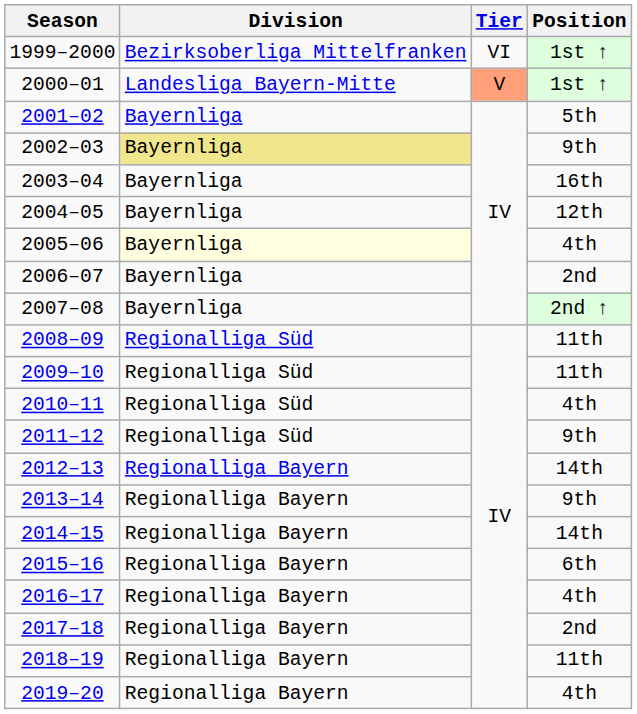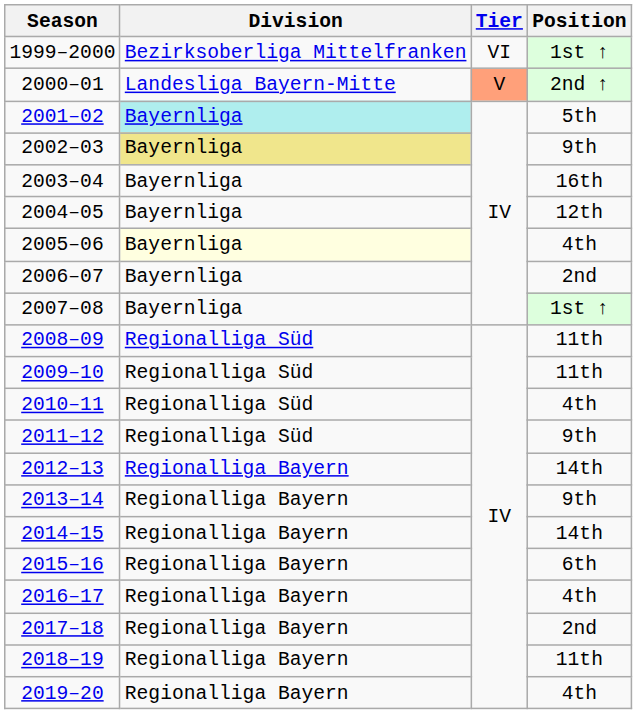2000–01 | Position: 1st ↑ -> 2nd ↑
2001–02 | Division: no background -> paleturquoise background
2007–08 | Position: 2nd ↑ -> 1st ↑
